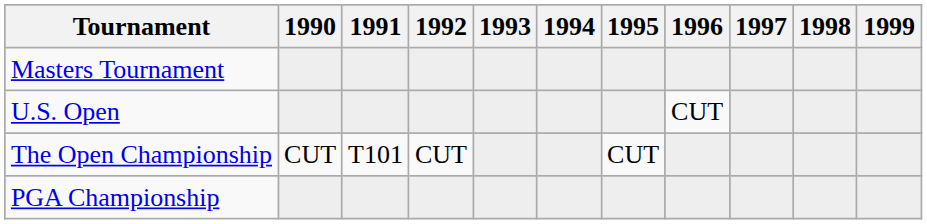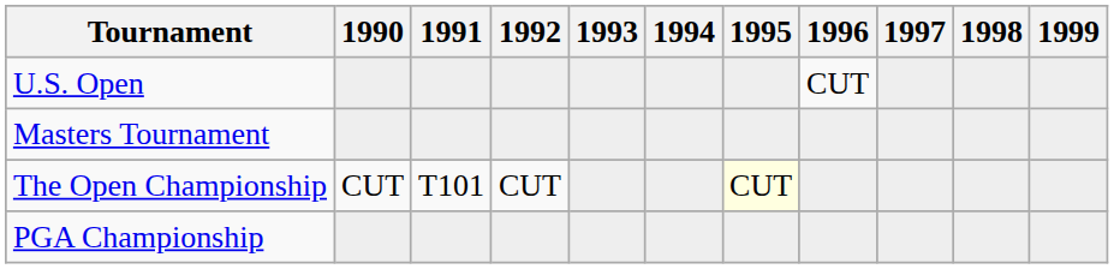rows swapped: Masters Tournament <-> U.S. Open
The Open Championship | 1995: no background -> lightyellow background
